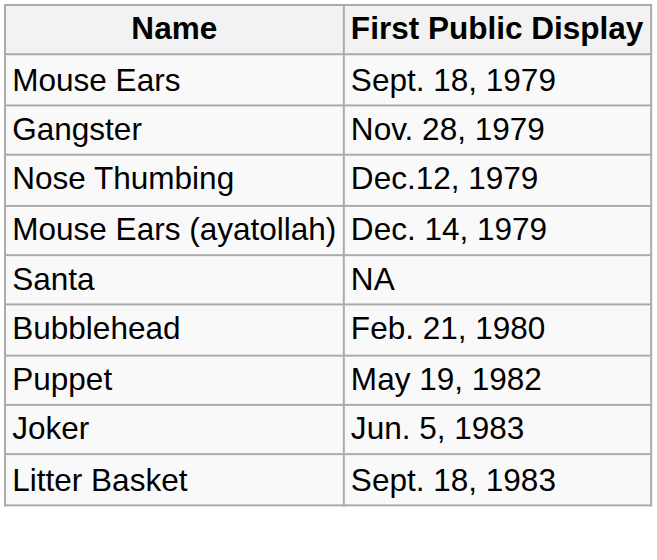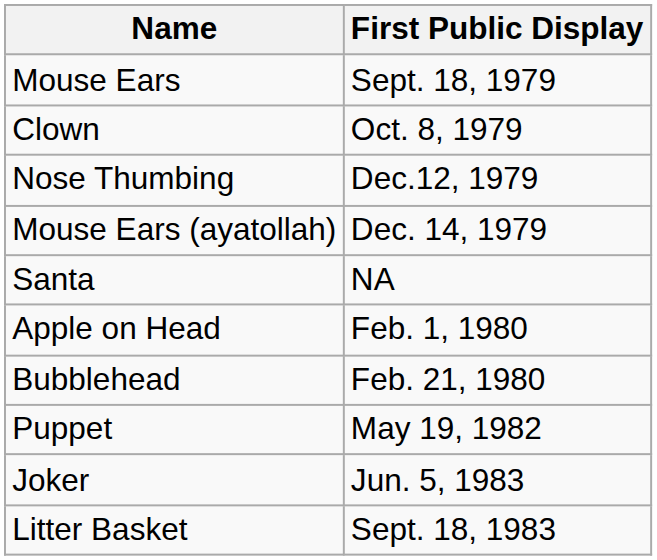+ row: Clown | Oct. 8, 1979
- row: Gangster | Nov. 28, 1979
+ row: Apple on Head | Feb. 1, 1980
